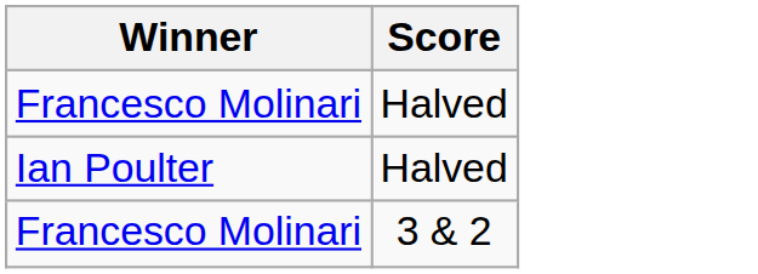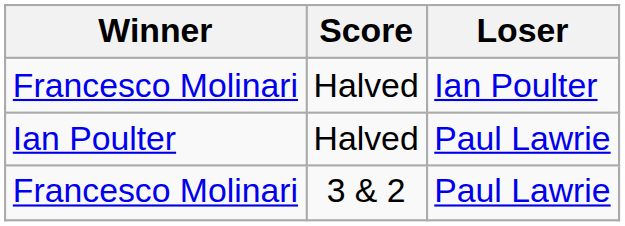+ column: Loser | Ian Poulter | Paul Lawrie | Paul Lawrie
